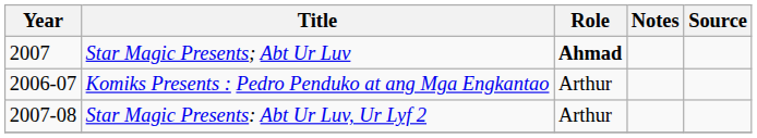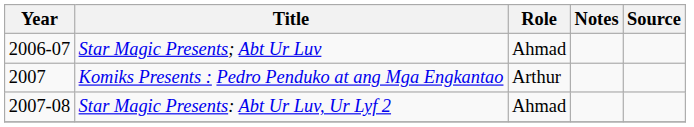Star Magic Presents; Abt Ur Luv | Year: 2007 -> 2006-07
Star Magic Presents; Abt Ur Luv | Role: bold -> normal
Komiks Presents : Pedro Penduko at ang Mga Engkantao | Year: 2006-07 -> 2007
Star Magic Presents: Abt Ur Luv, Ur Lyf 2 | Role: Arthur -> Ahmad
